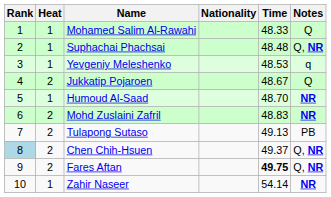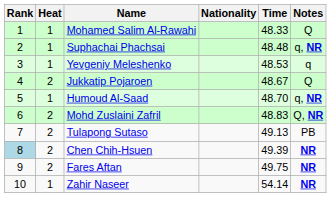Suphachai Phachsai | Notes: Q, NR -> q, NR
Humoud Al-Saad | Notes: NR -> q, NR
Mohd Zuslaini Zafril | Notes: NR -> Q, NR
Chen Chih-Hsuen | Time: 49.37 -> 49.39
Chen Chih-Hsuen | Notes: Q, NR -> NR
Fares Aftan | Time: bold -> normal
Fares Aftan | Notes: Q, NR -> NR
